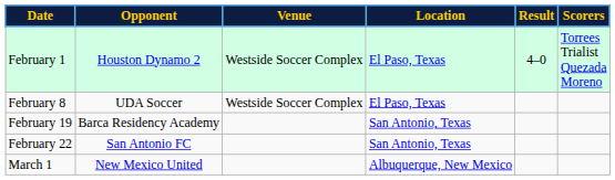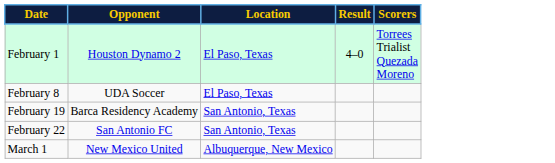- column: Venue | Westside Soccer Complex | Westside Soccer Complex
